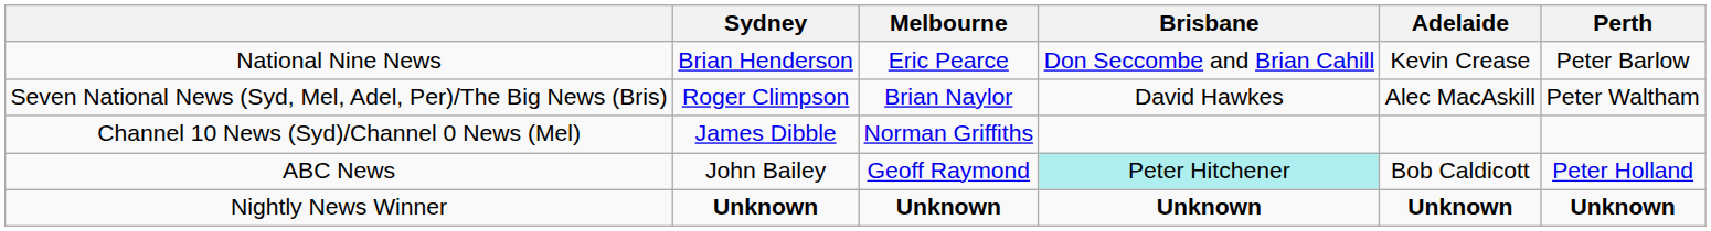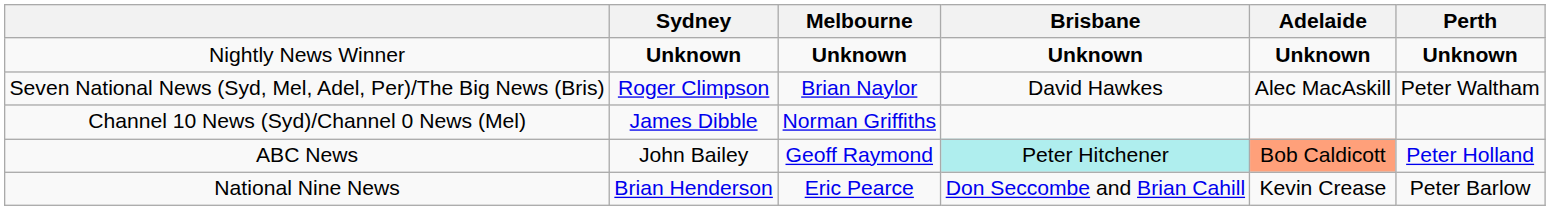rows swapped: National Nine News <-> Nightly News Winner
ABC News | Adelaide: no background -> lightsalmon background
